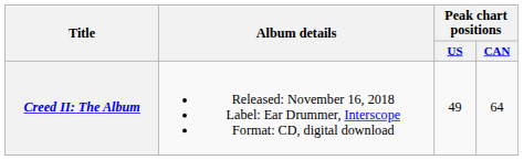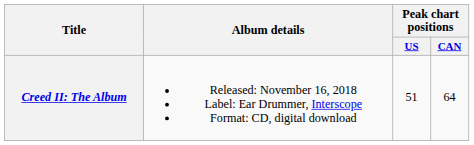Creed II: The Album | Peak chart positions / US: 49 -> 51
